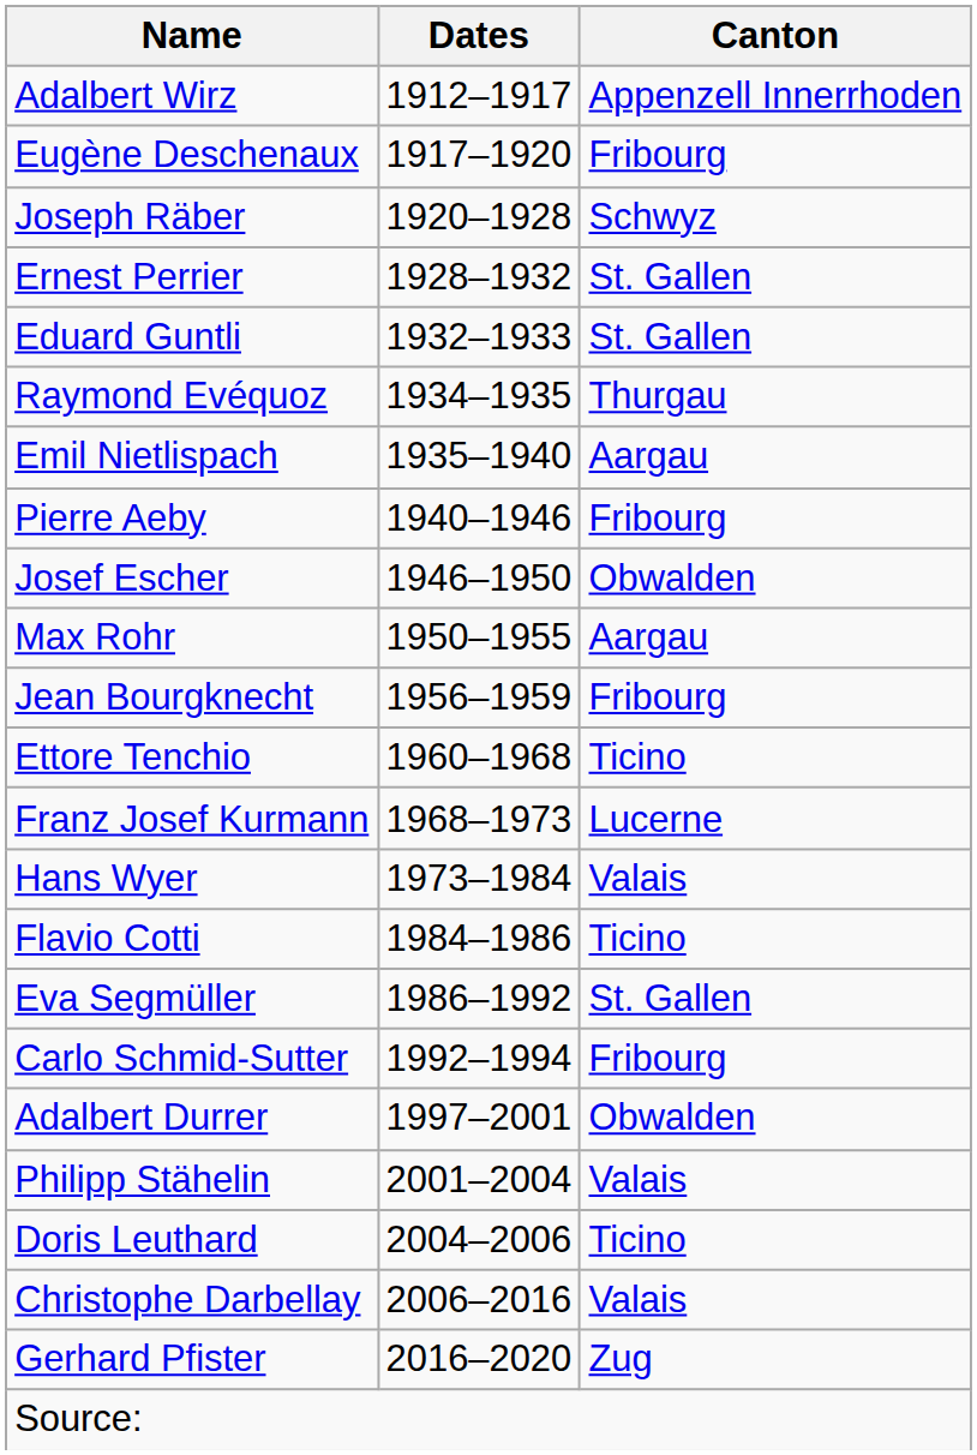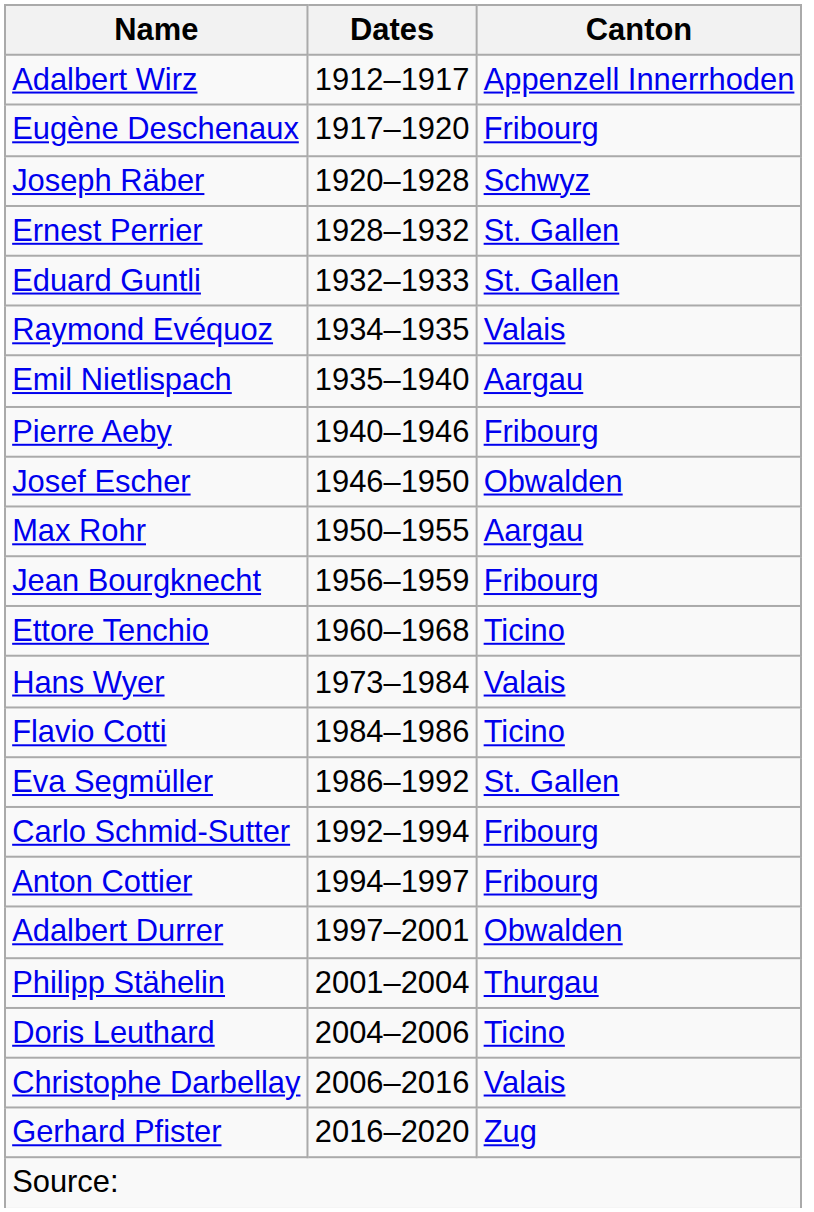Raymond Evéquoz | Canton: Thurgau -> Valais
- row: Franz Josef Kurmann | 1968–1973 | Lucerne
+ row: Anton Cottier | 1994–1997 | Fribourg
Philipp Stähelin | Canton: Valais -> Thurgau
